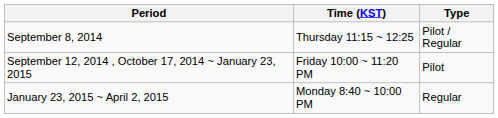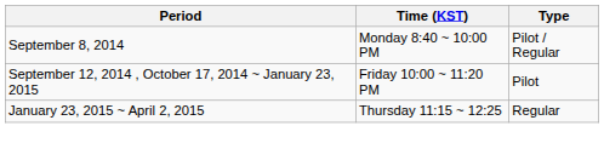September 8, 2014 | Time (KST): Thursday 11:15 ~ 12:25 -> Monday 8:40 ~ 10:00 PM
January 23, 2015 ~ April 2, 2015 | Time (KST): Monday 8:40 ~ 10:00 PM -> Thursday 11:15 ~ 12:25
